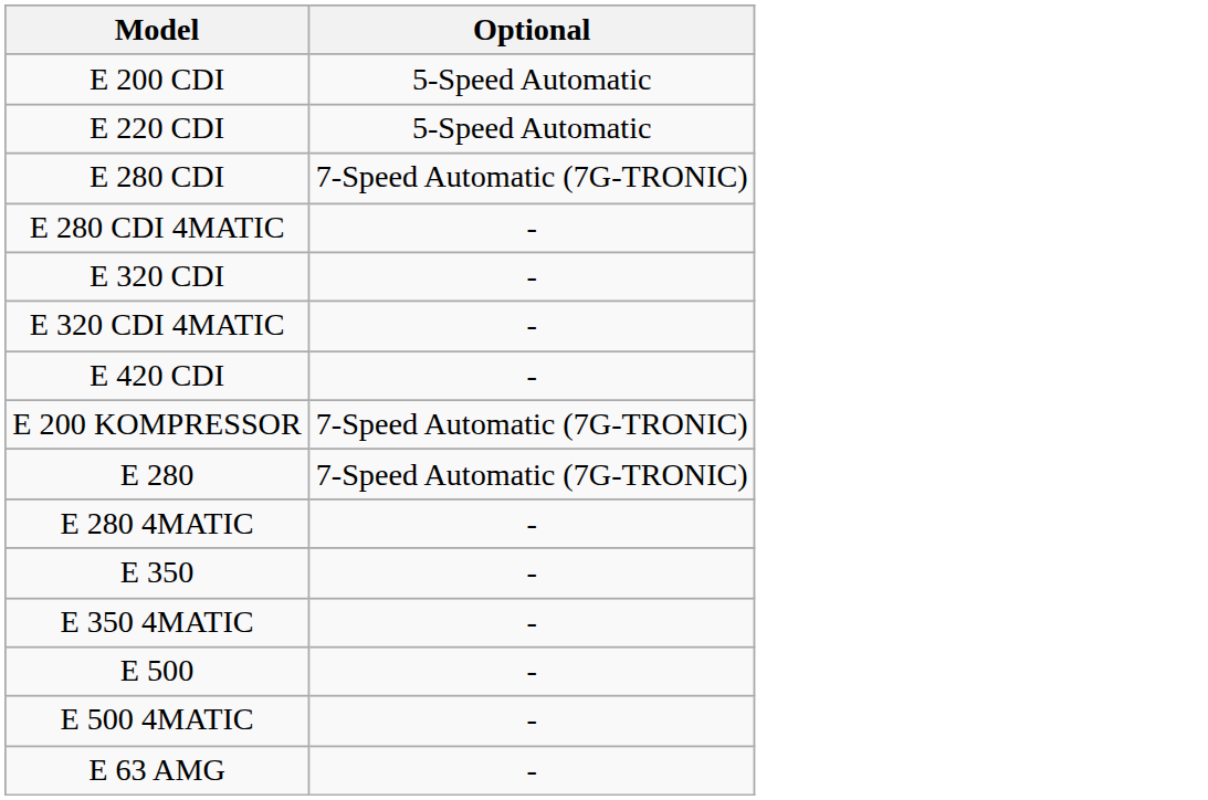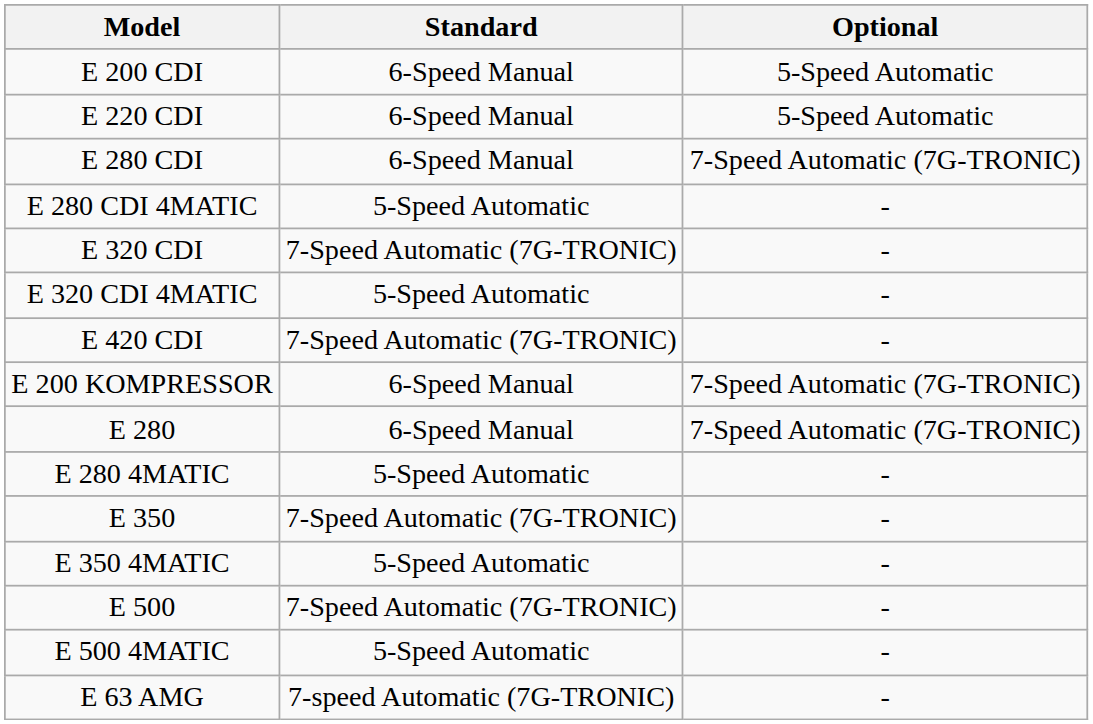+ column: Standard | 6-Speed Manual | 6-Speed Manual | 6-Speed Manual | 5-Speed Automatic | 7-Speed Automatic (7G-TRONIC) | 5-Speed Automatic | 7-Speed Automatic (7G-TRONIC) | 6-Speed Manual | 6-Speed Manual | 5-Speed Automatic | 7-Speed Automatic (7G-TRONIC) | 5-Speed Automatic | 7-Speed Automatic (7G-TRONIC) | 5-Speed Automatic | 7-speed Automatic (7G-TRONIC)
